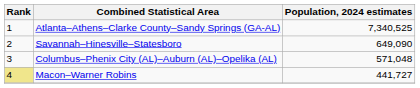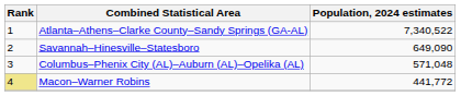Atlanta–Athens–Clarke County–Sandy Springs (GA-AL) | Population, 2024 estimates: 7,340,525 -> 7,340,522
Macon–Warner Robins | Population, 2024 estimates: 441,727 -> 441,772
